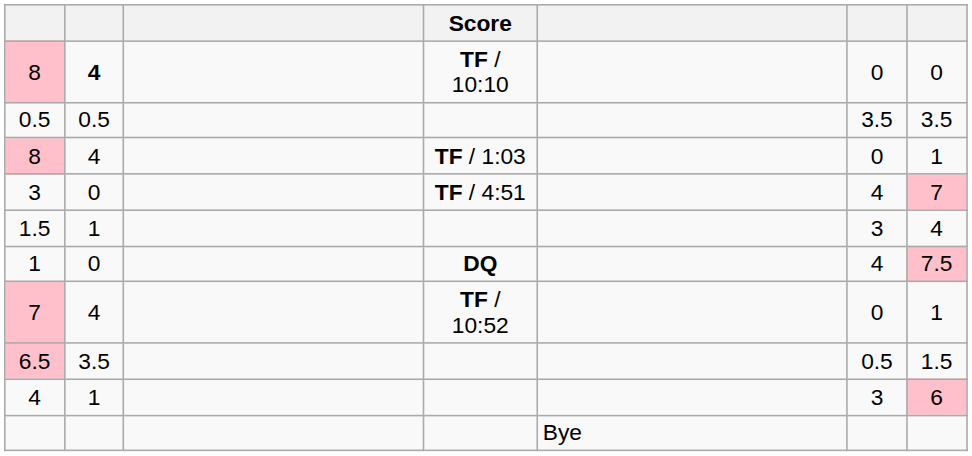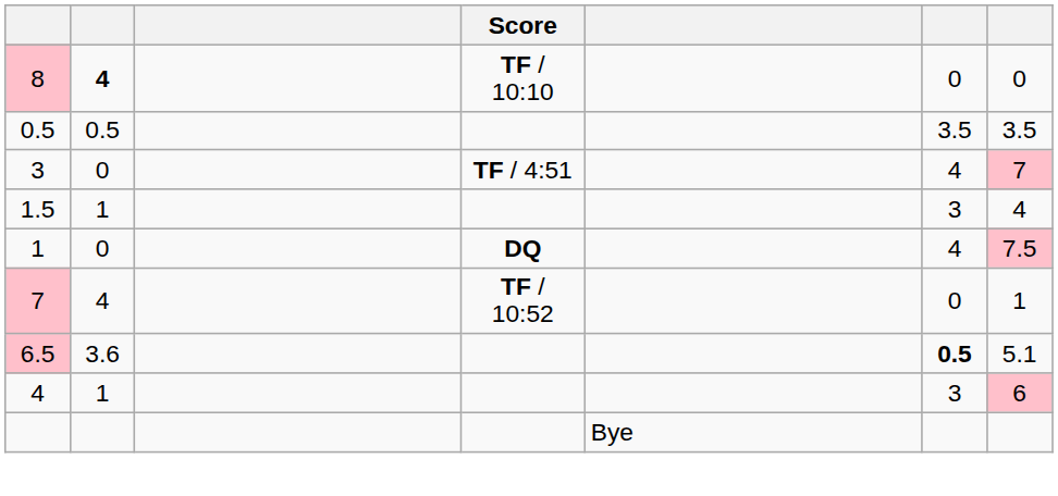- row: 8 | 4 | TF / 1:03 | 0 | 1
6.5 | column 2: 3.5 -> 3.6
6.5 | column 6: normal -> bold
6.5 | column 7: 1.5 -> 5.1
